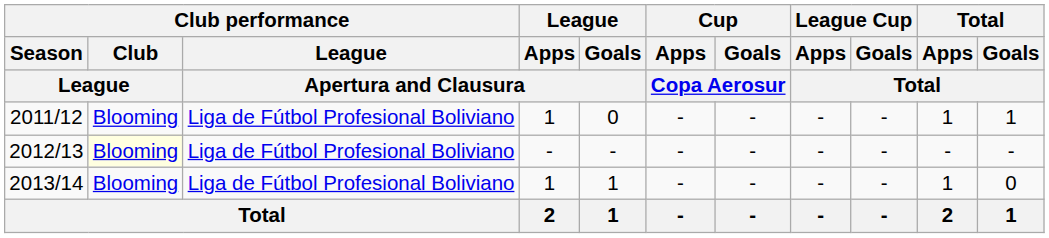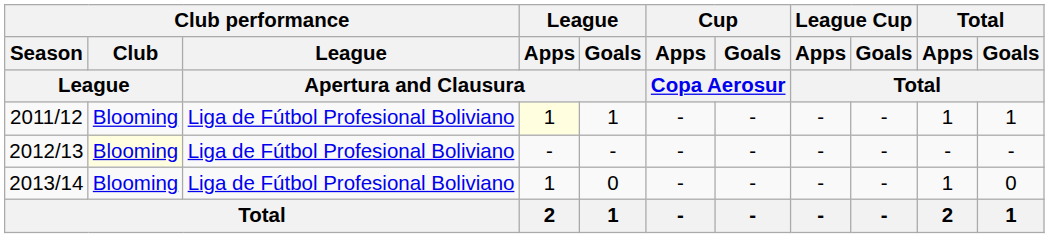2011/12 | League / Apps / Apertura and Clausura: no background -> lightyellow background
2011/12 | League / Goals / Apertura and Clausura: 0 -> 1
2013/14 | League / Goals / Apertura and Clausura: 1 -> 0
